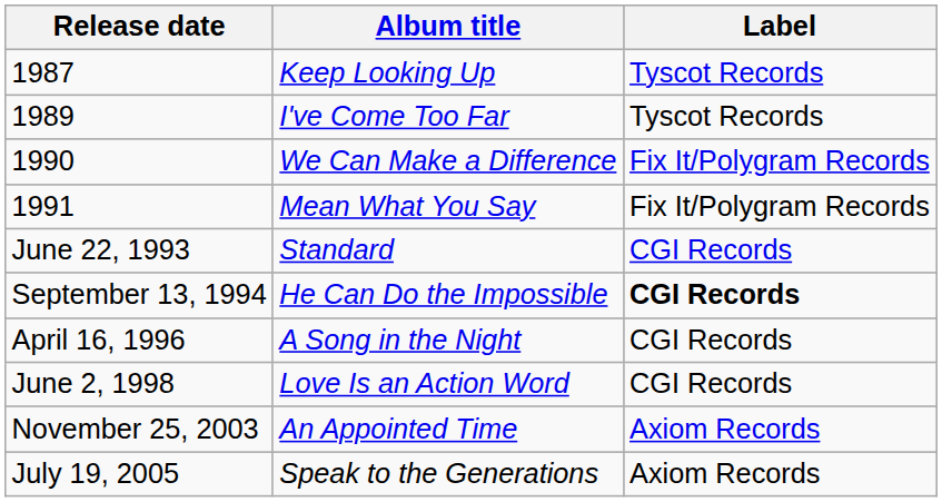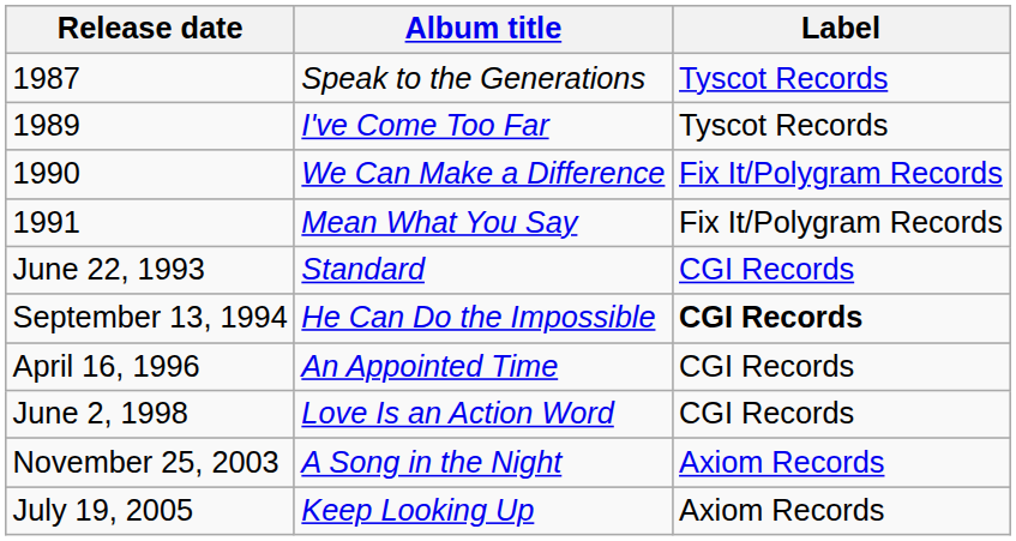1987 | Album title: Keep Looking Up -> Speak to the Generations
April 16, 1996 | Album title: A Song in the Night -> An Appointed Time
November 25, 2003 | Album title: An Appointed Time -> A Song in the Night
July 19, 2005 | Album title: Speak to the Generations -> Keep Looking Up
